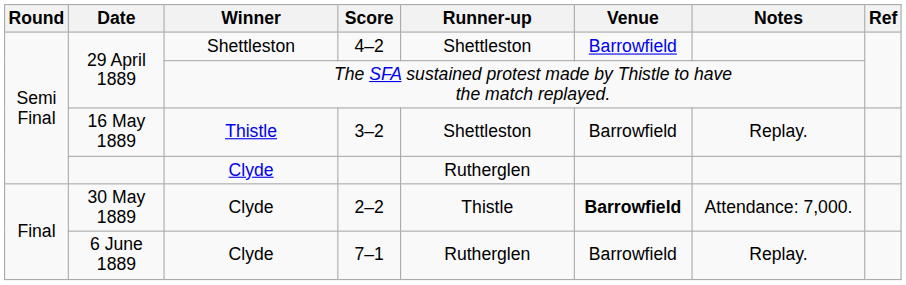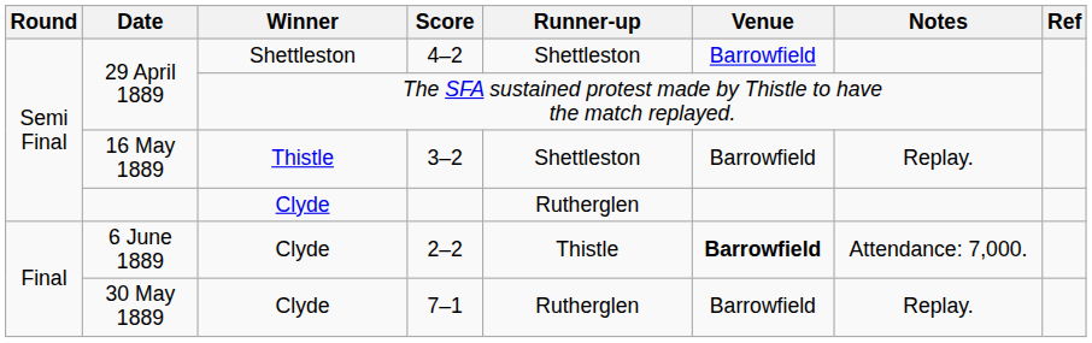2–2 | Date: 30 May 1889 -> 6 June 1889
7–1 | Date: 6 June 1889 -> 30 May 1889
